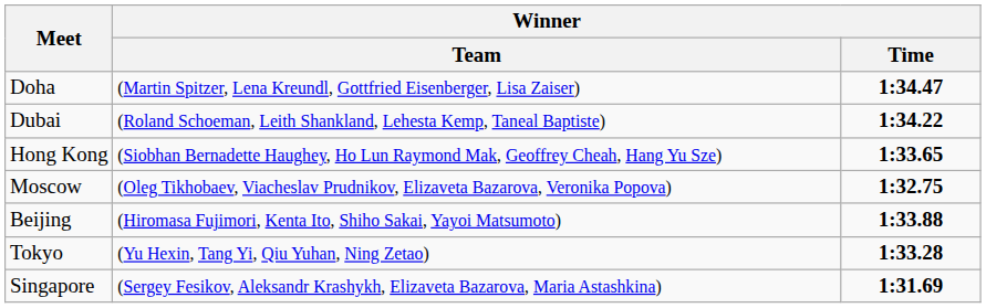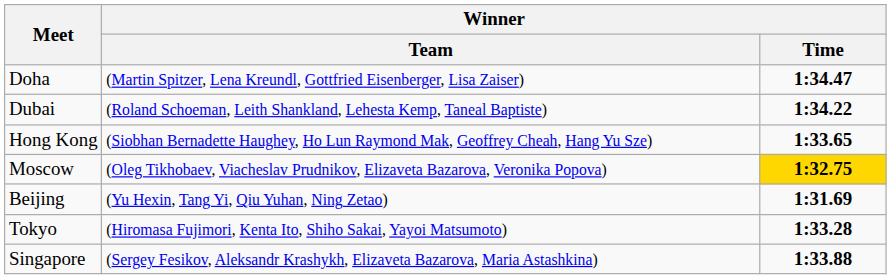Moscow | Winner / Time: no background -> gold background
Beijing | Winner / Team: (Hiromasa Fujimori, Kenta Ito, Shiho Sakai, Yayoi Matsumoto) -> (Yu Hexin, Tang Yi, Qiu Yuhan, Ning Zetao)
Beijing | Winner / Time: 1:33.88 -> 1:31.69
Tokyo | Winner / Team: (Yu Hexin, Tang Yi, Qiu Yuhan, Ning Zetao) -> (Hiromasa Fujimori, Kenta Ito, Shiho Sakai, Yayoi Matsumoto)
Singapore | Winner / Time: 1:31.69 -> 1:33.88
